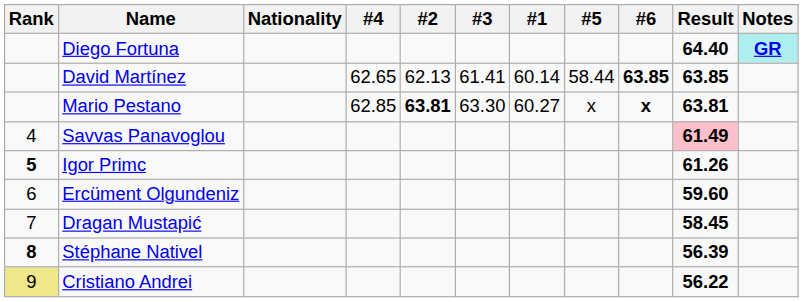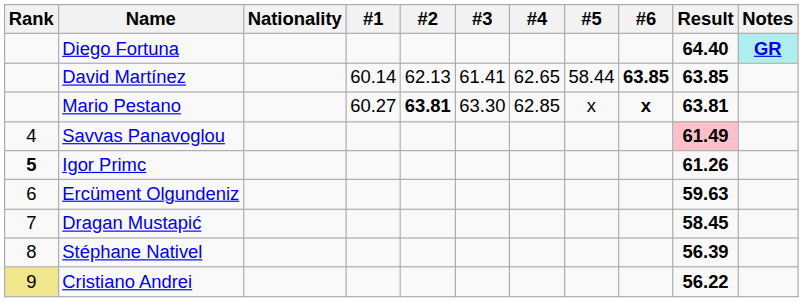columns swapped: #1 <-> #4
Ercüment Olgundeniz | Result: 59.60 -> 59.63
Stéphane Nativel | Rank: bold -> normal
